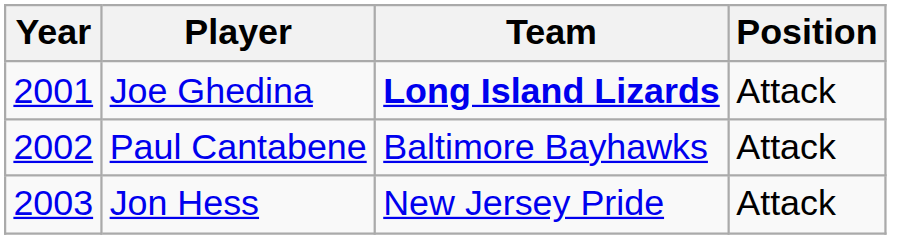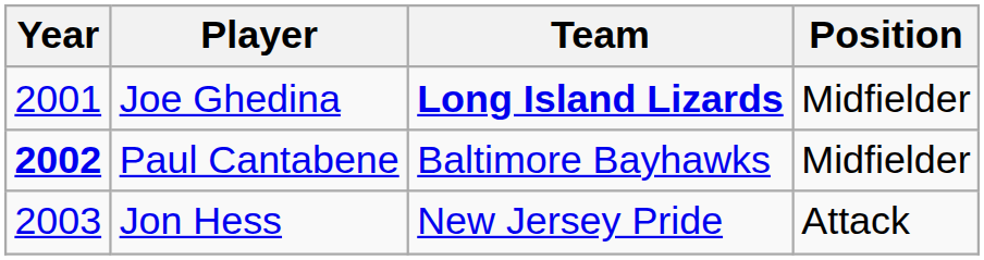Joe Ghedina | Position: Attack -> Midfielder
Paul Cantabene | Year: normal -> bold
Paul Cantabene | Position: Attack -> Midfielder
